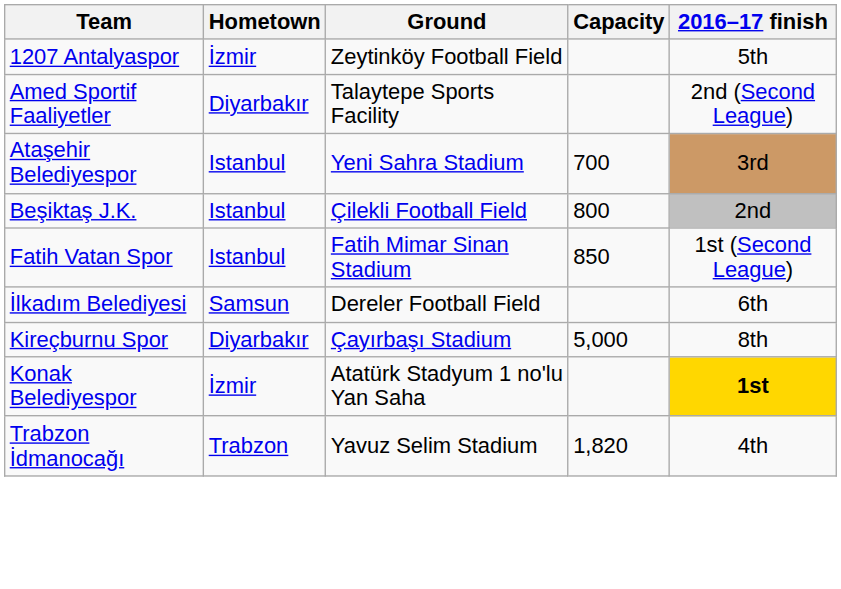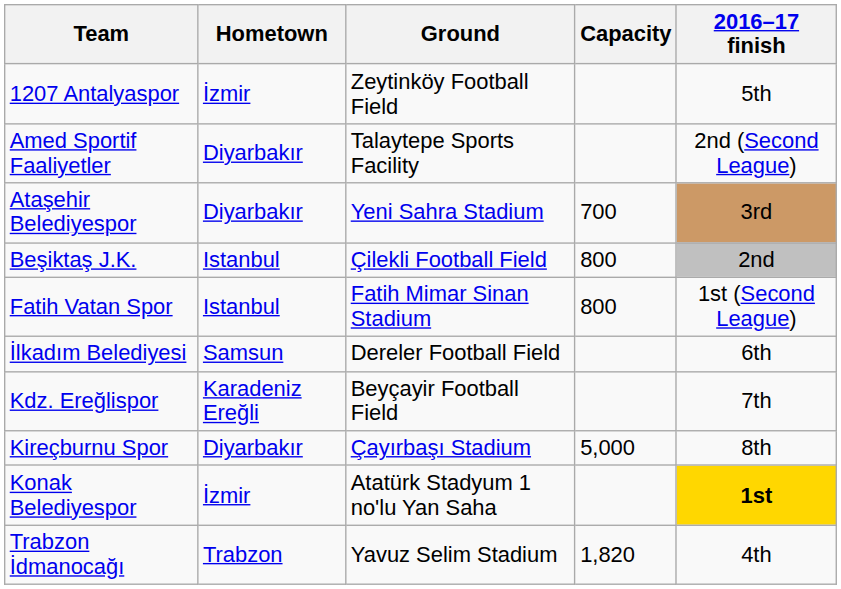Ataşehir Belediyespor | Hometown: Istanbul -> Diyarbakır
Fatih Vatan Spor | Capacity: 850 -> 800
+ row: Kdz. Ereğlispor | Karadeniz Ereğli | Beyçayir Football Field | 7th
